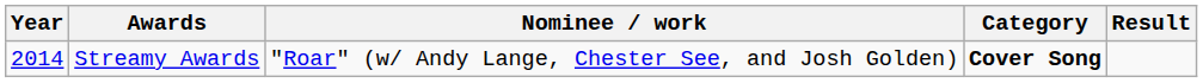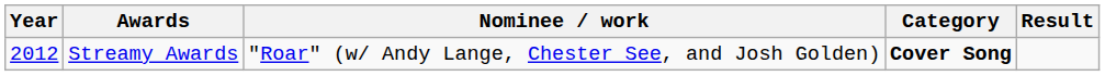Streamy Awards | Year: 2014 -> 2012
